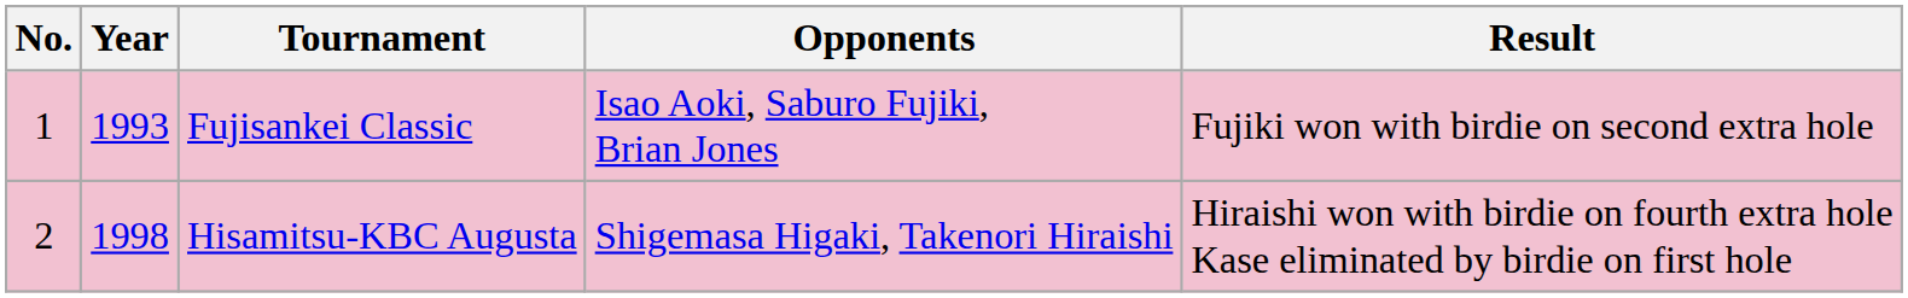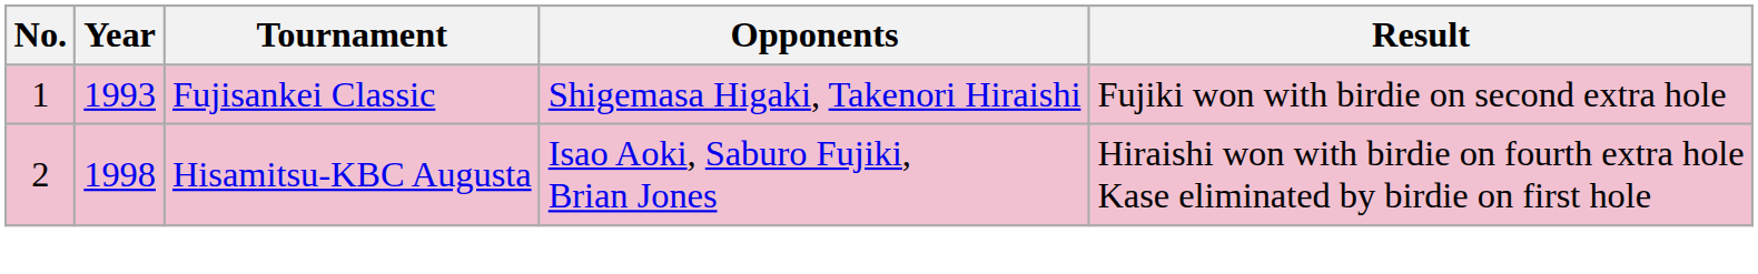Fujisankei Classic | Opponents: Isao Aoki, Saburo Fujiki, Brian Jones -> Shigemasa Higaki, Takenori Hiraishi
Hisamitsu-KBC Augusta | Opponents: Shigemasa Higaki, Takenori Hiraishi -> Isao Aoki, Saburo Fujiki, Brian Jones
